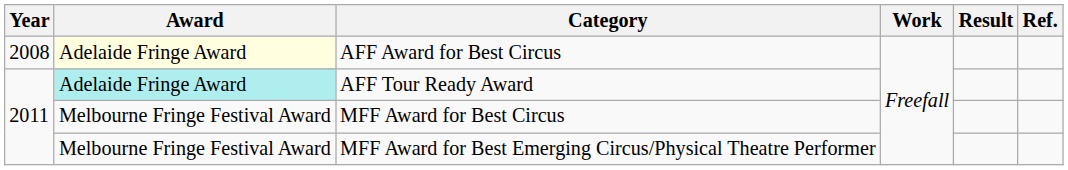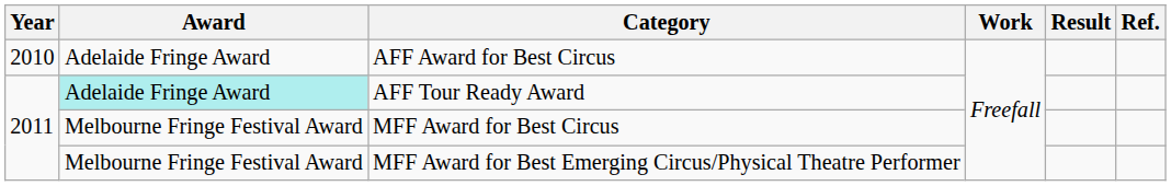AFF Award for Best Circus | Year: 2008 -> 2010
AFF Award for Best Circus | Award: lightyellow background -> no background
